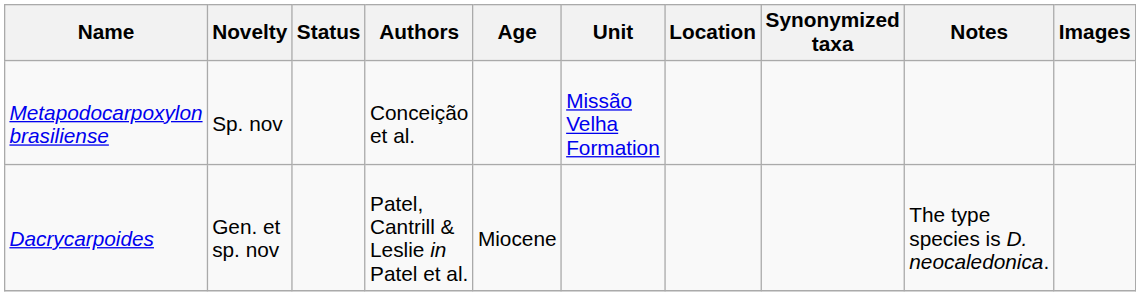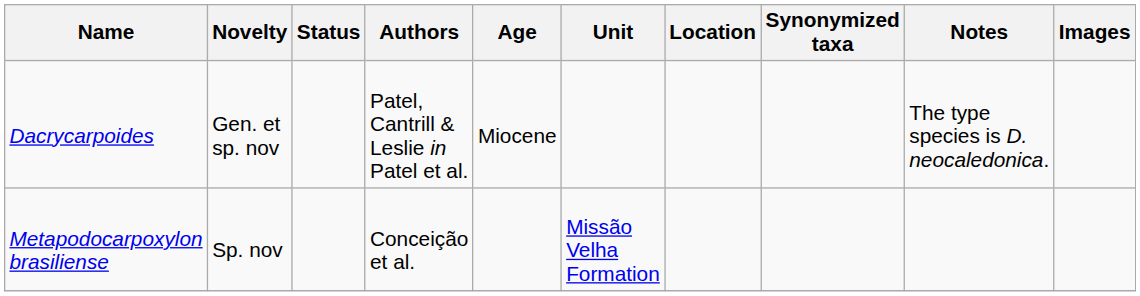rows swapped: Dacrycarpoides <-> Metapodocarpoxylon brasiliense
